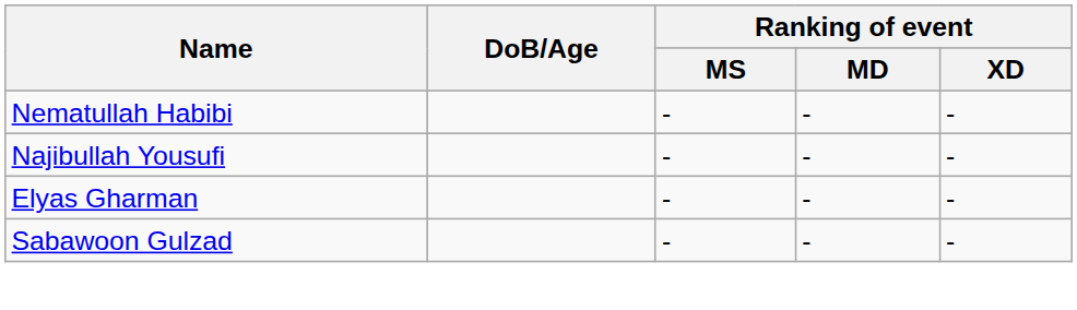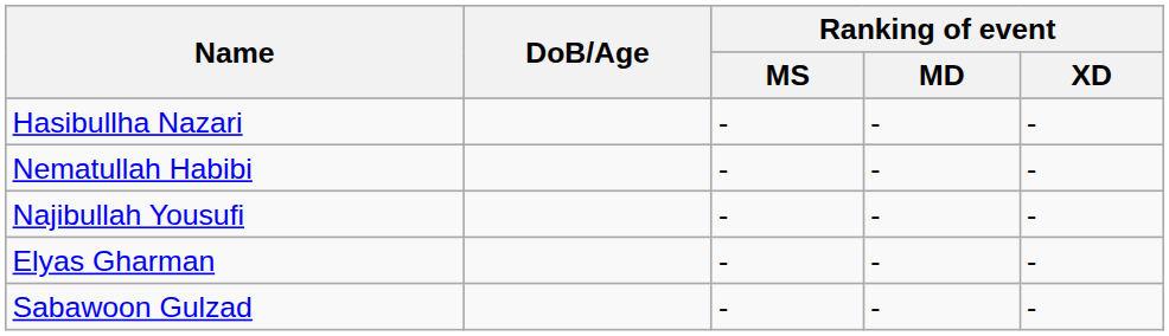+ row: Hasibullha Nazari | - | - | -
